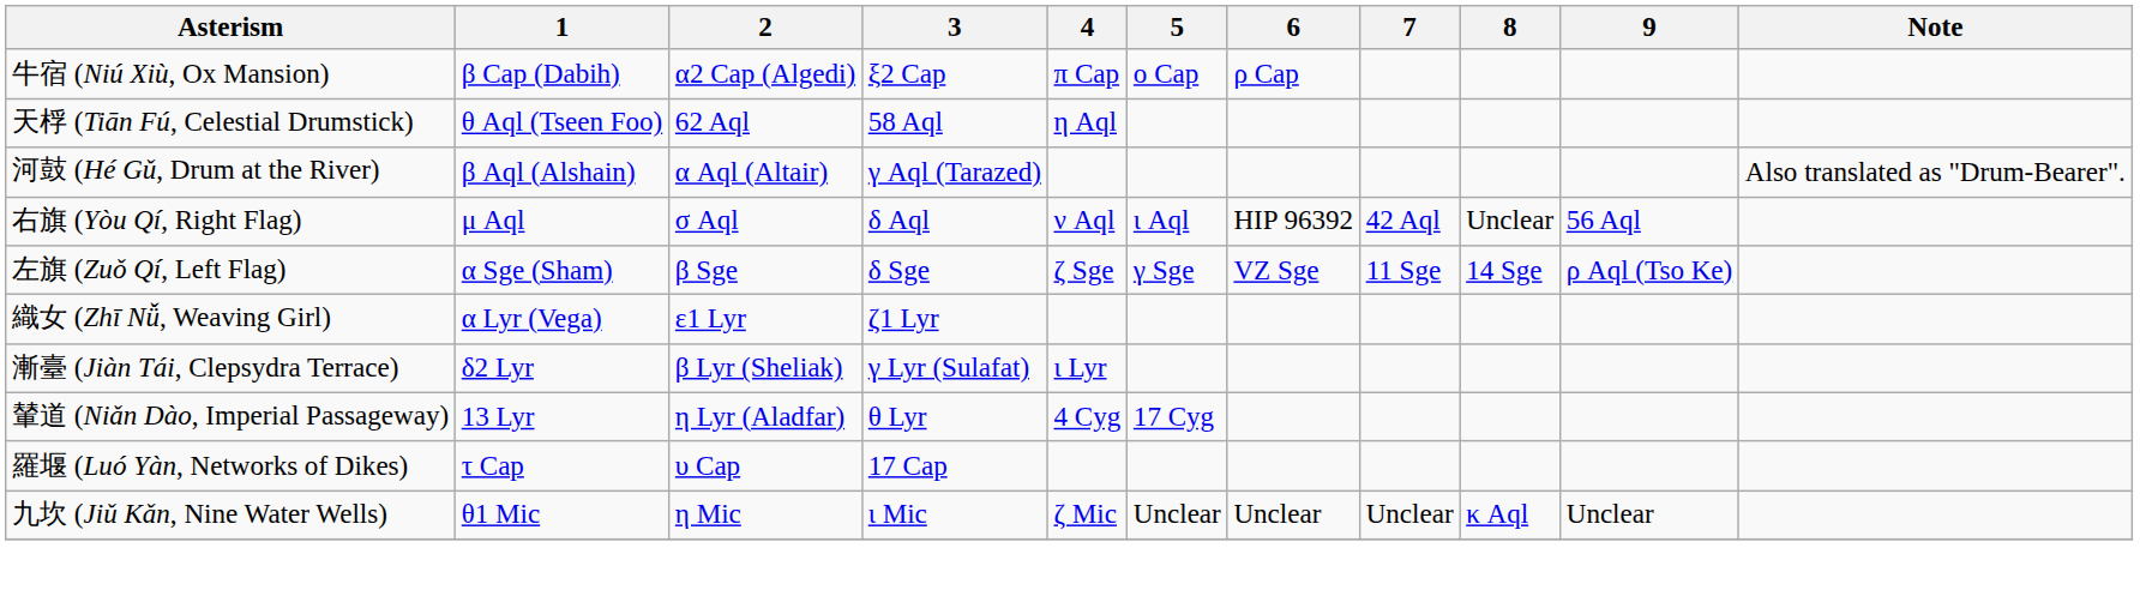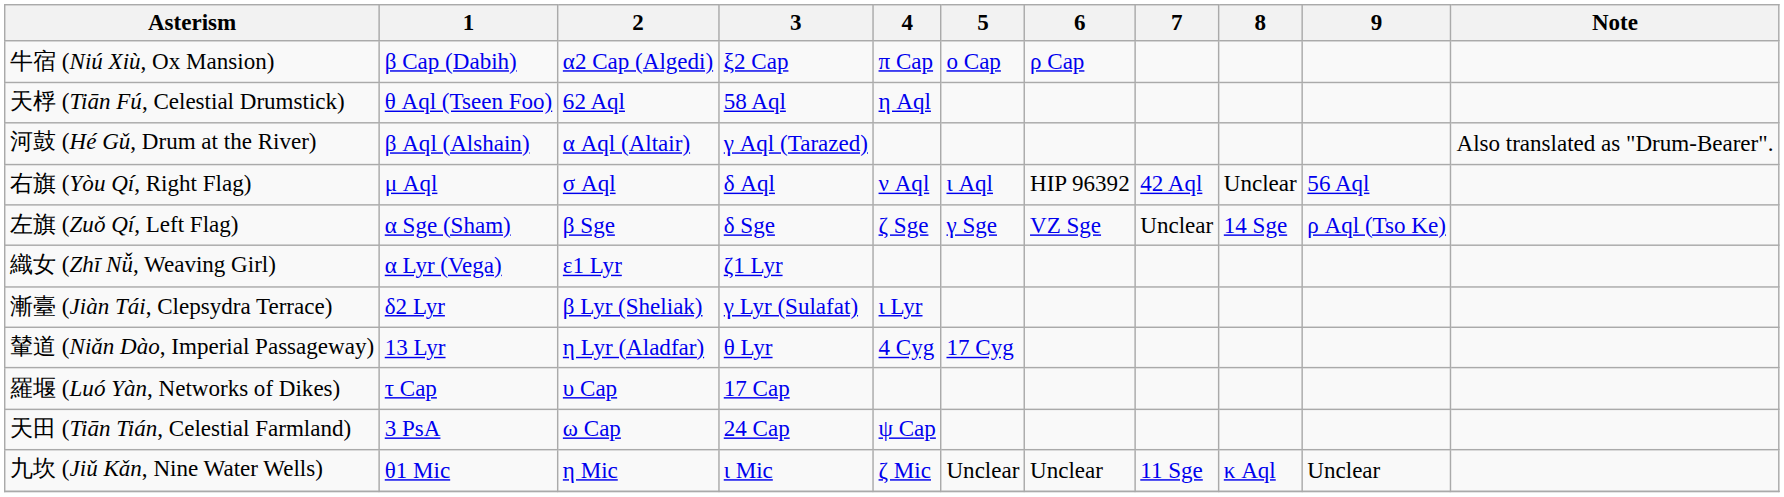左旗 (Zuǒ Qí, Left Flag) | 7: 11 Sge -> Unclear
+ row: 天田 (Tiān Tián, Celestial Farmland) | 3 PsA | ω Cap | 24 Cap | ψ Cap
九坎 (Jiǔ Kǎn, Nine Water Wells) | 7: Unclear -> 11 Sge
